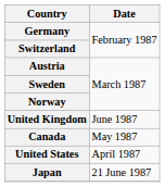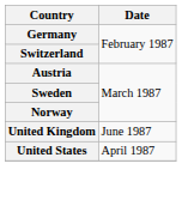- row: Canada | May 1987
- row: Japan | 21 June 1987
